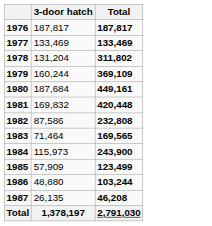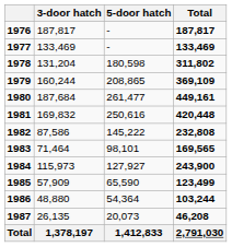+ column: 5-door hatch | - | - | 180,598 | 208,865 | 261,477 | 250,616 | 145,222 | 98,101 | 127,927 | 65,590 | 54,364 | 20,073 | 1,412,833
